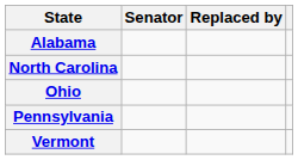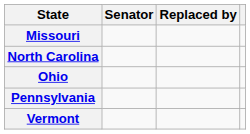- row: Alabama
+ row: Missouri
